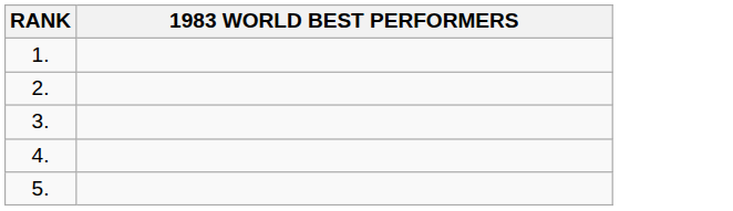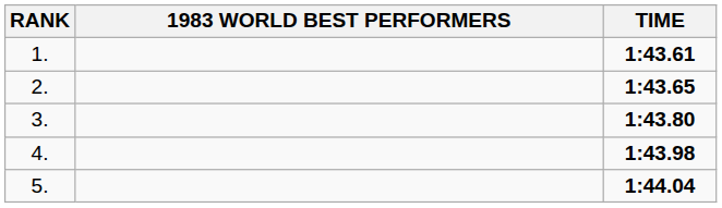+ column: TIME | 1:43.61 | 1:43.65 | 1:43.80 | 1:43.98 | 1:44.04
